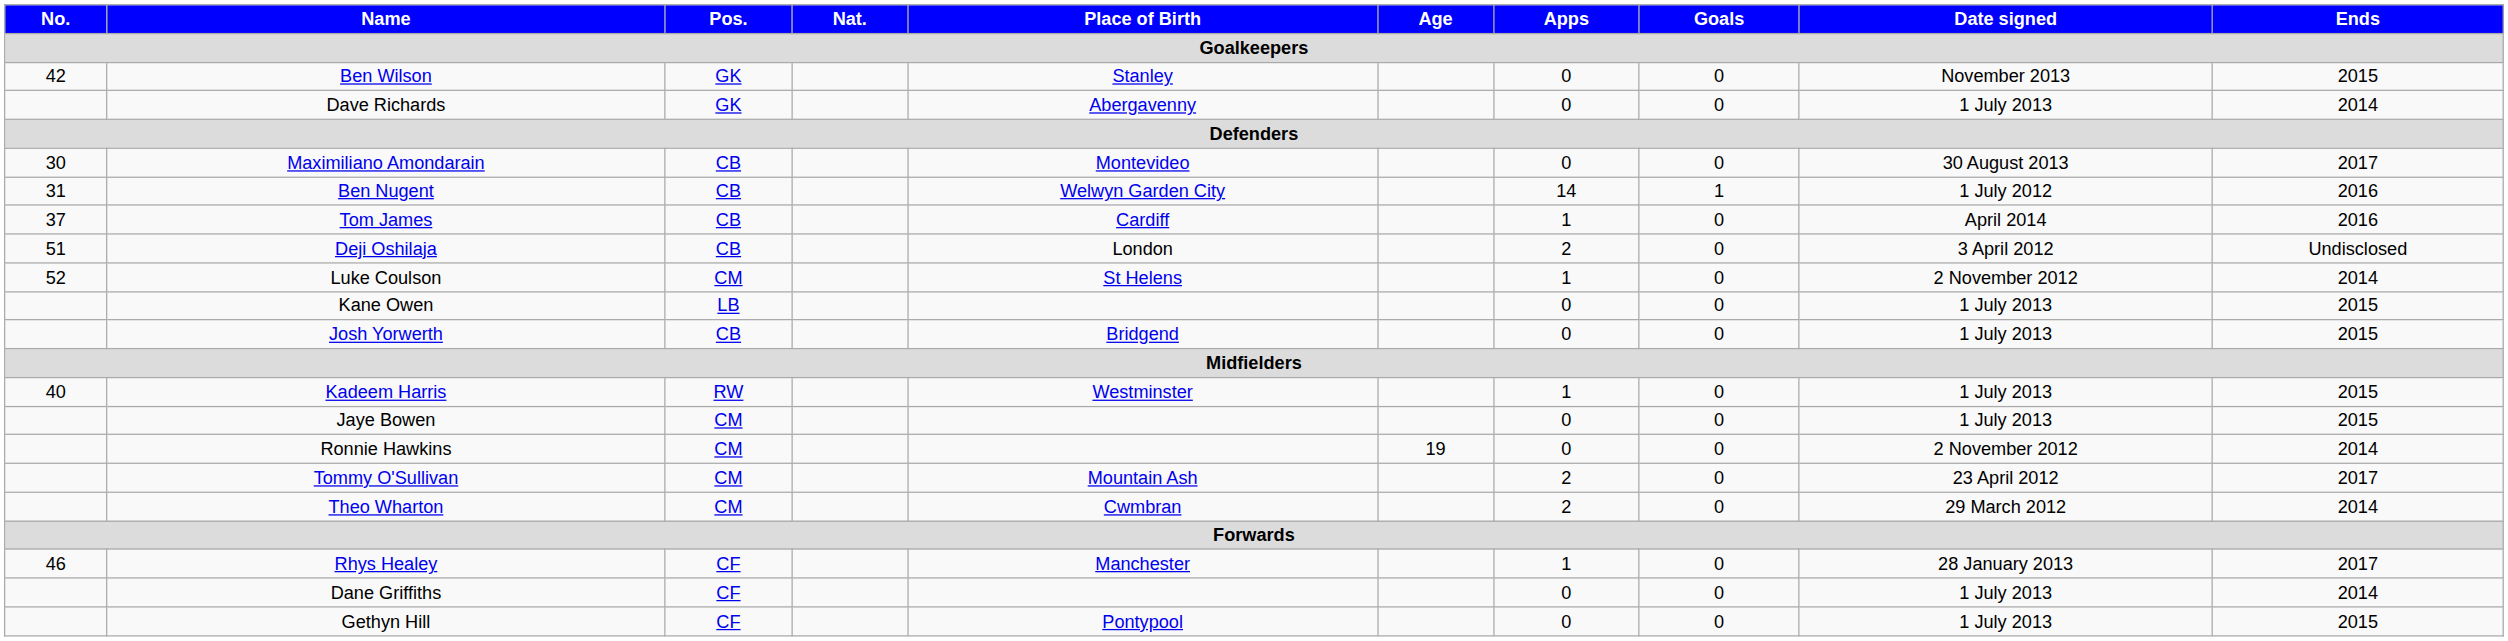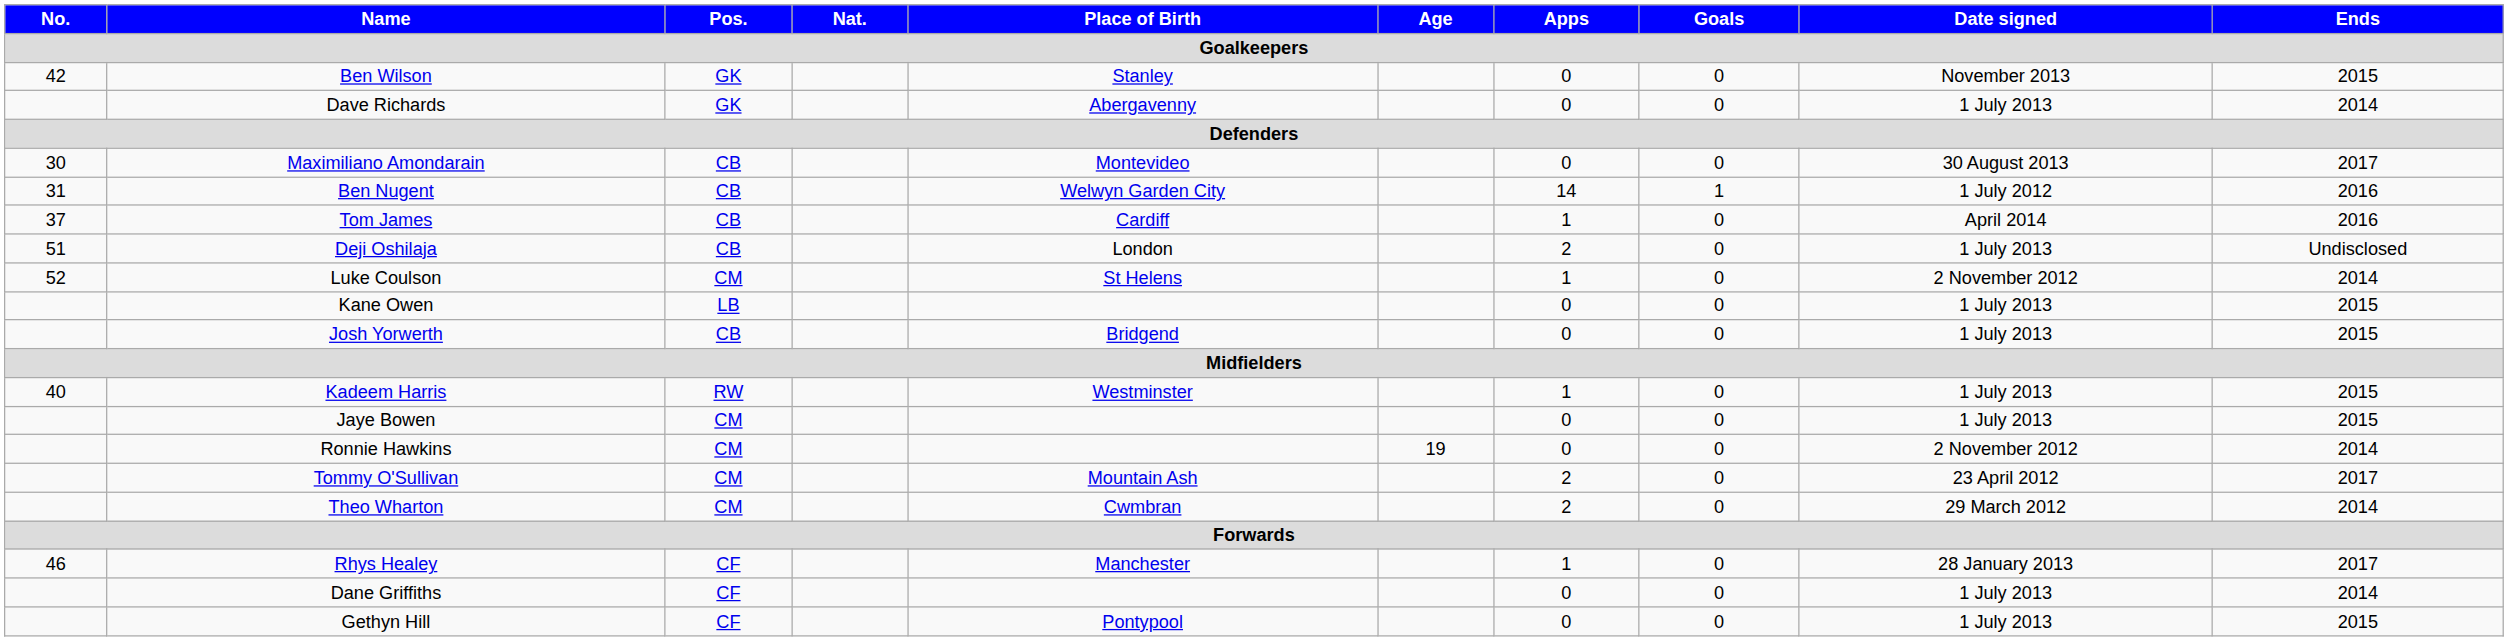Deji Oshilaja | Date signed: 3 April 2012 -> 1 July 2013
